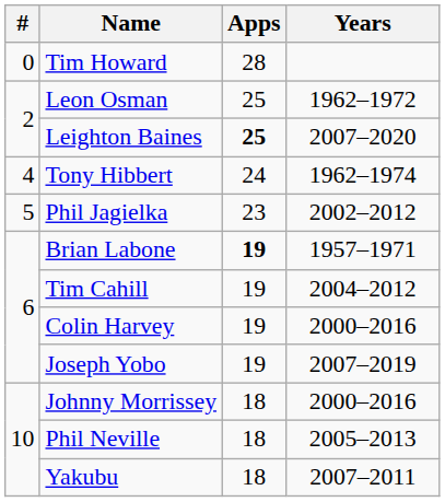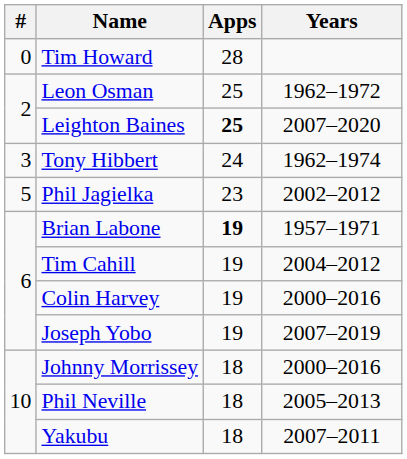Tony Hibbert | #: 4 -> 3
